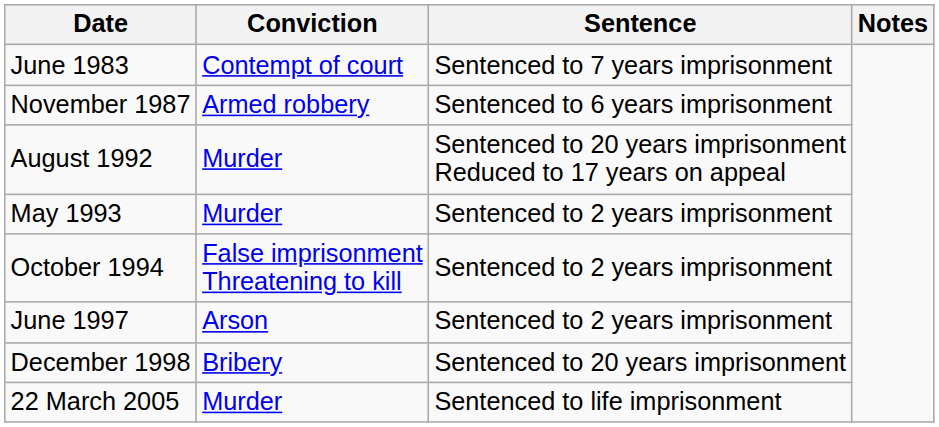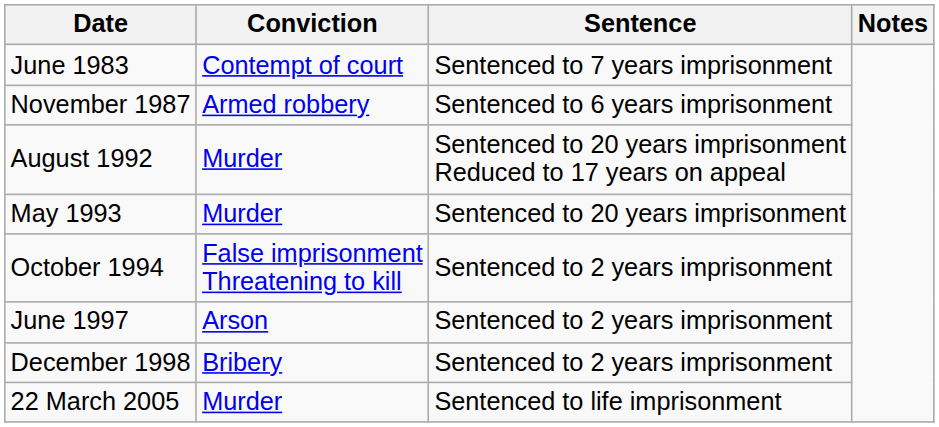May 1993 | Sentence: Sentenced to 2 years imprisonment -> Sentenced to 20 years imprisonment
December 1998 | Sentence: Sentenced to 20 years imprisonment -> Sentenced to 2 years imprisonment
